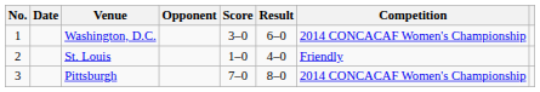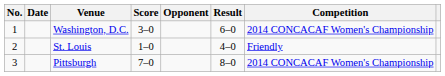columns swapped: Opponent <-> Score
